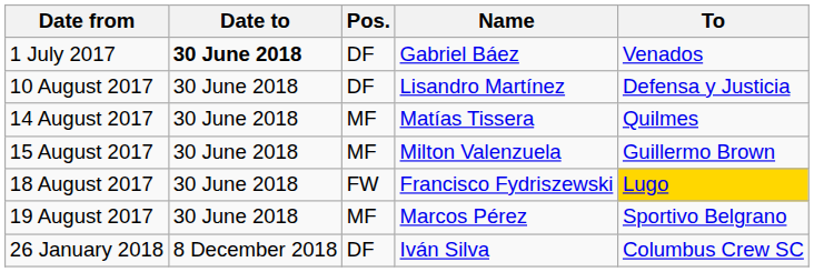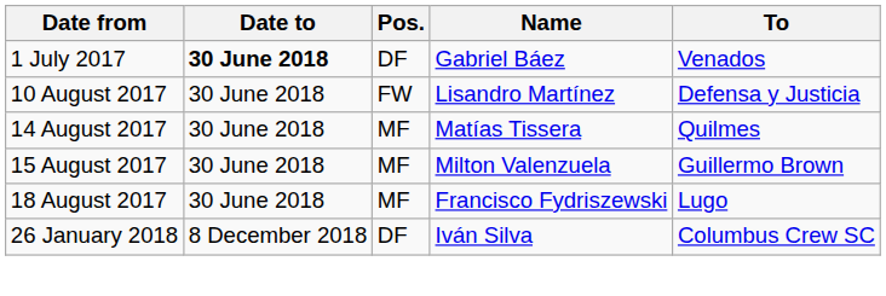10 August 2017 | Pos.: DF -> FW
18 August 2017 | Pos.: FW -> MF
18 August 2017 | To: gold background -> no background
- row: 19 August 2017 | 30 June 2018 | MF | Marcos Pérez | Sportivo Belgrano
